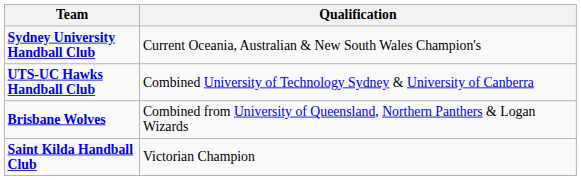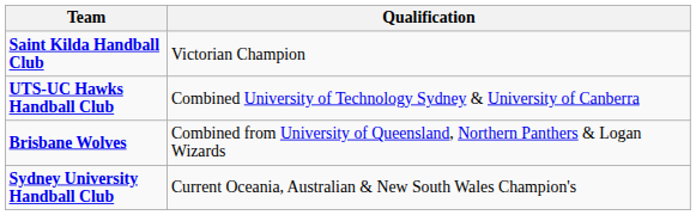rows swapped: Sydney University Handball Club <-> Saint Kilda Handball Club
